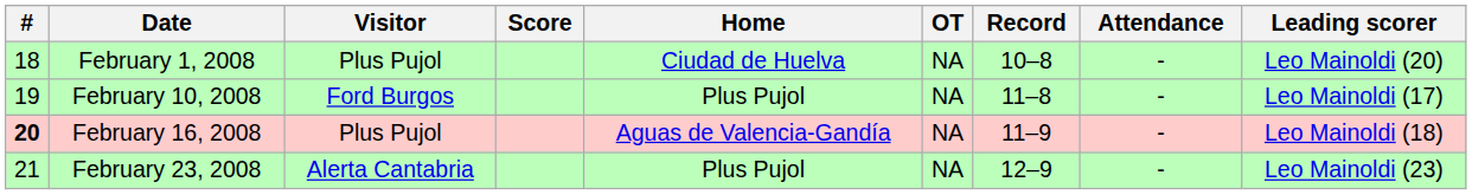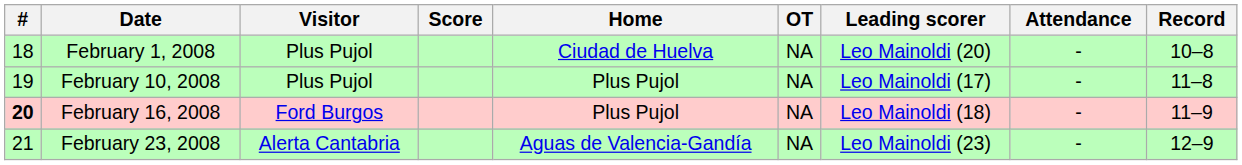columns swapped: Leading scorer <-> Record
February 10, 2008 | Visitor: Ford Burgos -> Plus Pujol
February 16, 2008 | Visitor: Plus Pujol -> Ford Burgos
February 16, 2008 | Home: Aguas de Valencia-Gandía -> Plus Pujol
February 23, 2008 | Home: Plus Pujol -> Aguas de Valencia-Gandía
